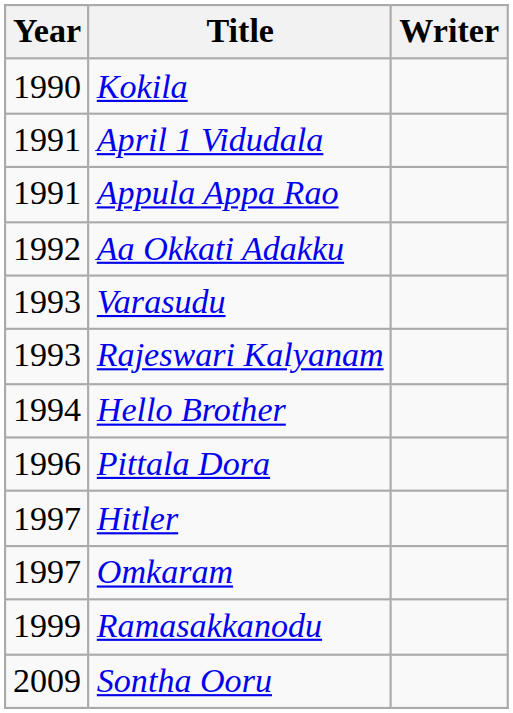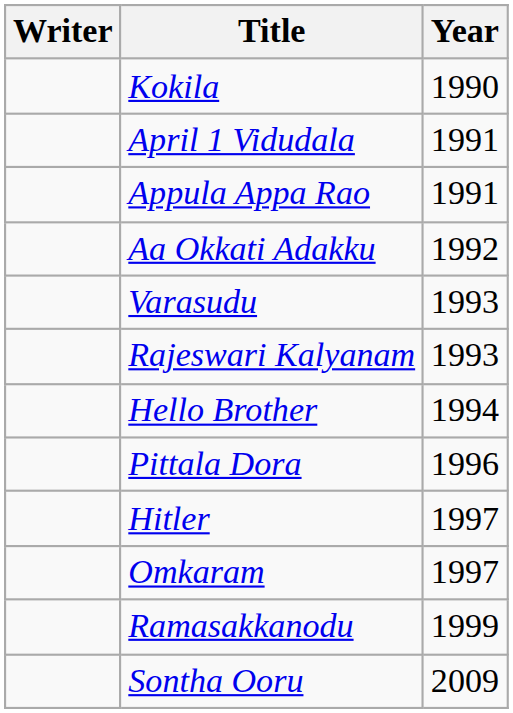columns swapped: Year <-> Writer
